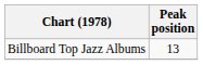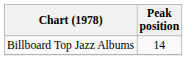Billboard Top Jazz Albums | Peak position: 13 -> 14
